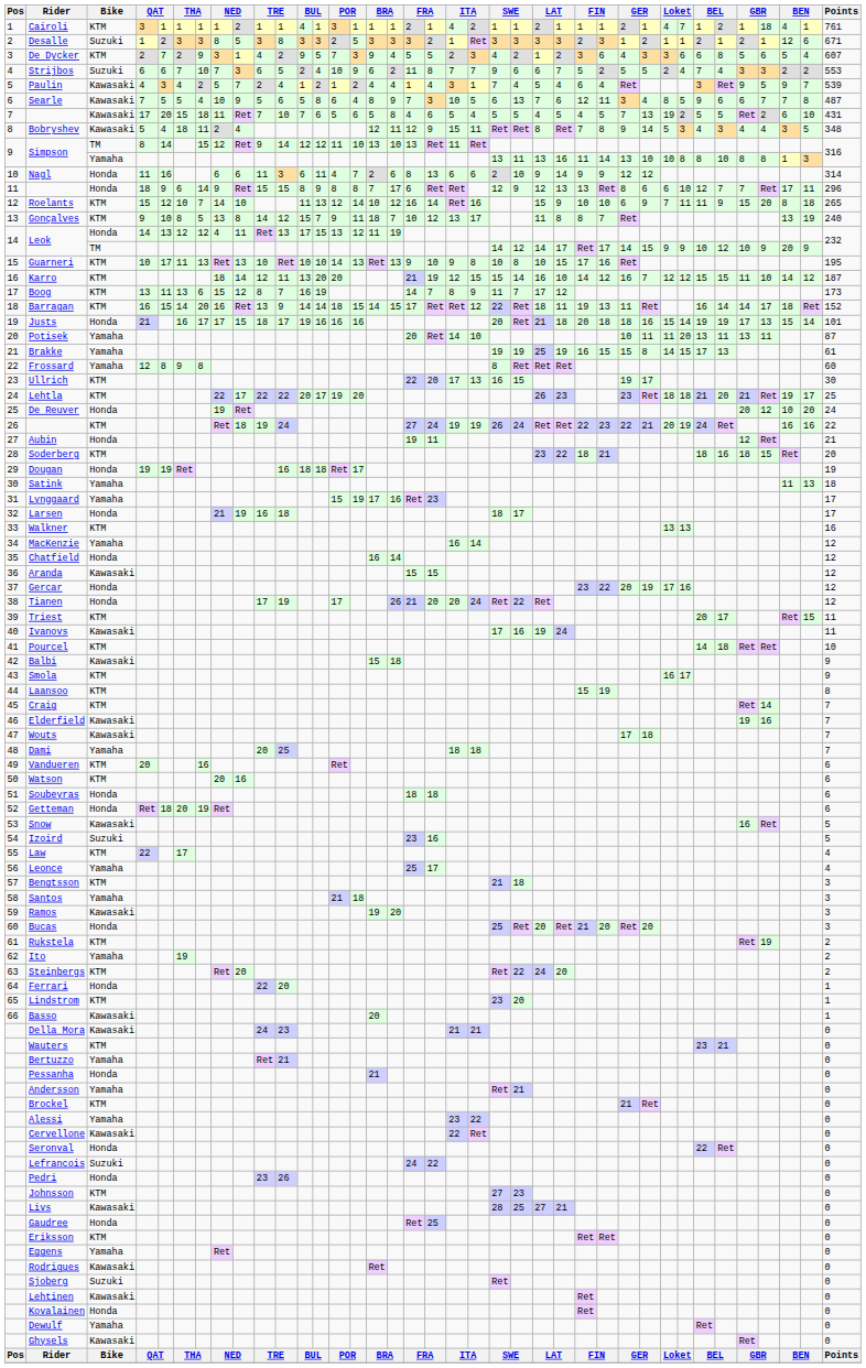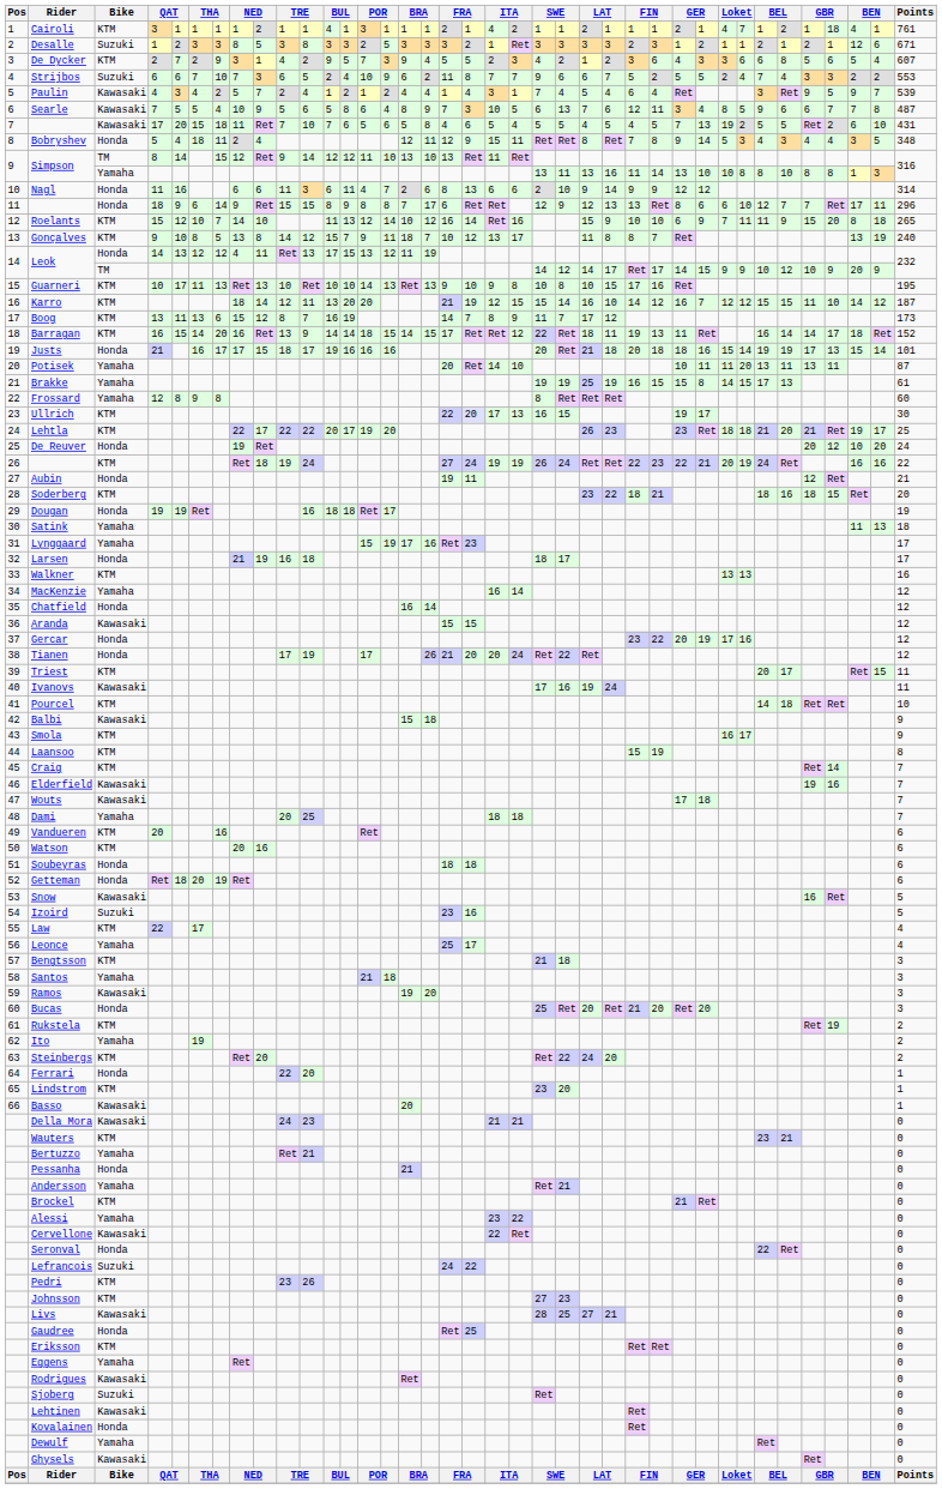Bobryshev | Bike: Kawasaki -> Honda
Pedri | Bike: Honda -> KTM
